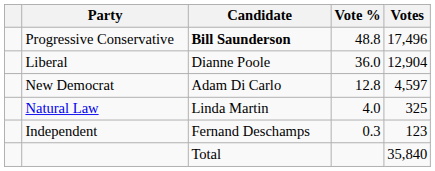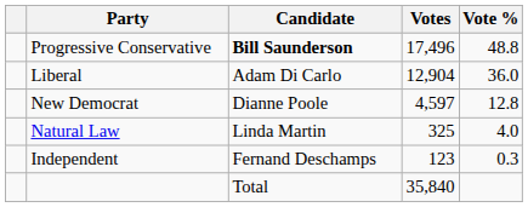columns swapped: Votes <-> Vote %
Liberal | Candidate: Dianne Poole -> Adam Di Carlo
New Democrat | Candidate: Adam Di Carlo -> Dianne Poole
